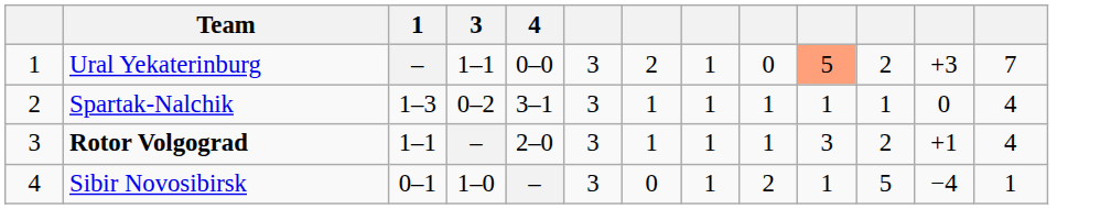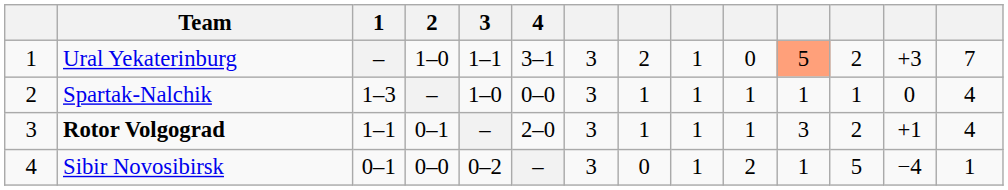+ column: 2 | 1–0 | – | 0–1 | 0–0
Ural Yekaterinburg | 4: 0–0 -> 3–1
Spartak-Nalchik | 3: 0–2 -> 1–0
Spartak-Nalchik | 4: 3–1 -> 0–0
Sibir Novosibirsk | 3: 1–0 -> 0–2
